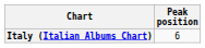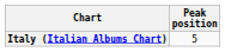Italy (Italian Albums Chart) | Peak position: 6 -> 5
